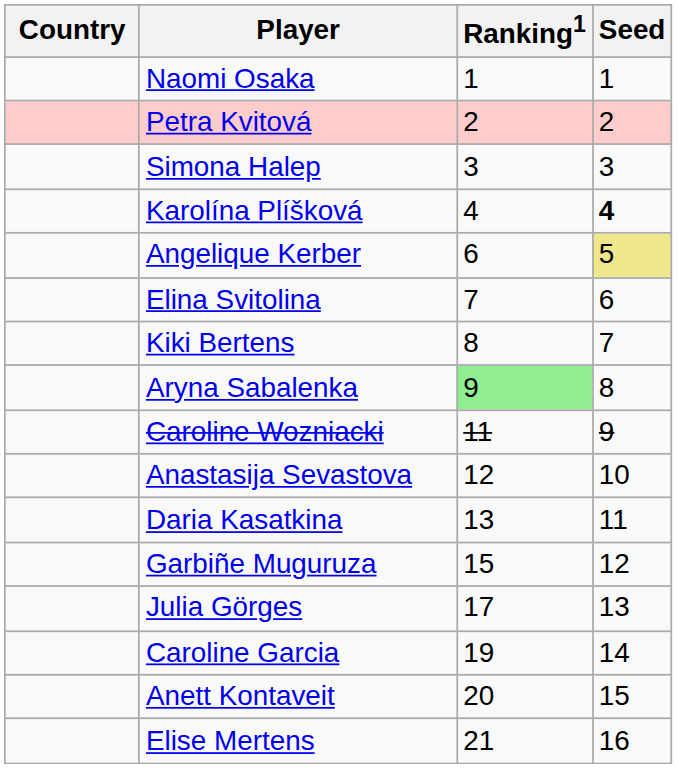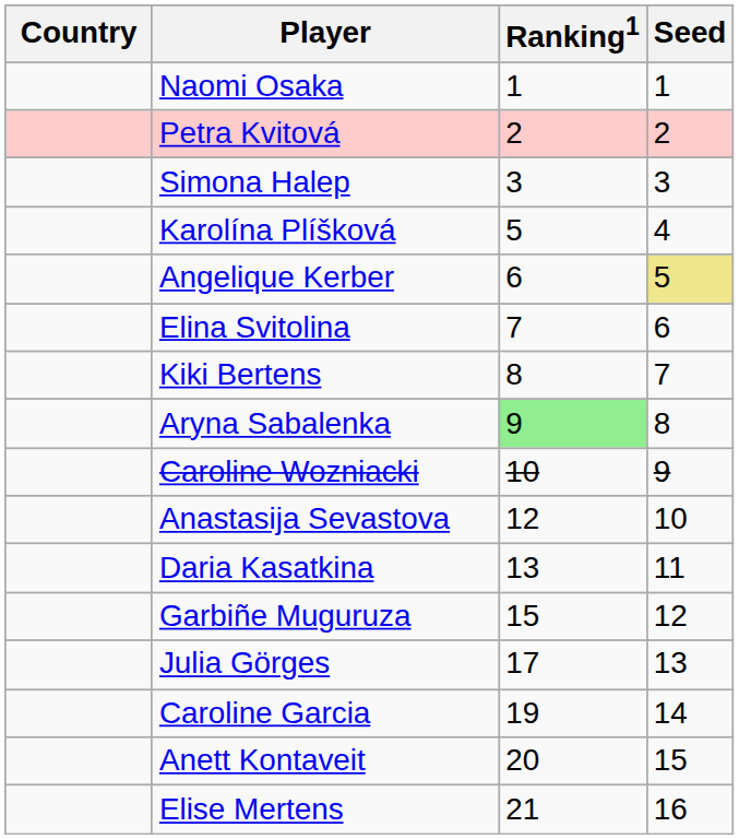Karolína Plíšková | Ranking1: 4 -> 5
Karolína Plíšková | Seed: bold -> normal
Caroline Wozniacki | Ranking1: 11 -> 10
